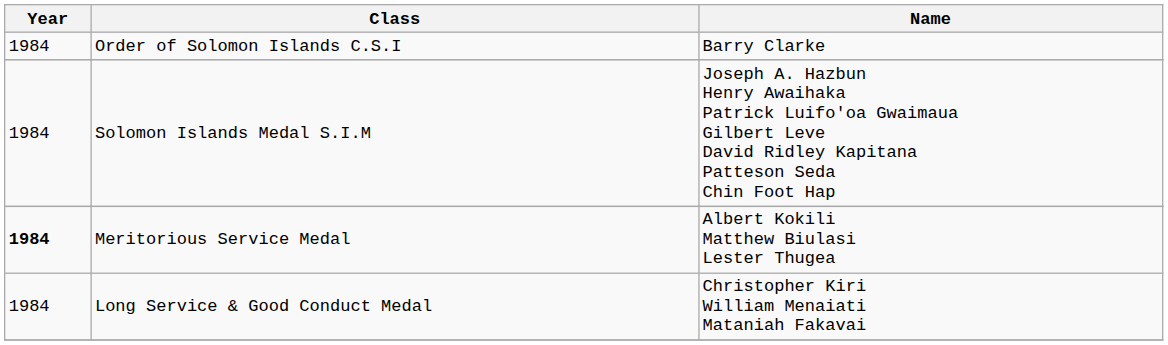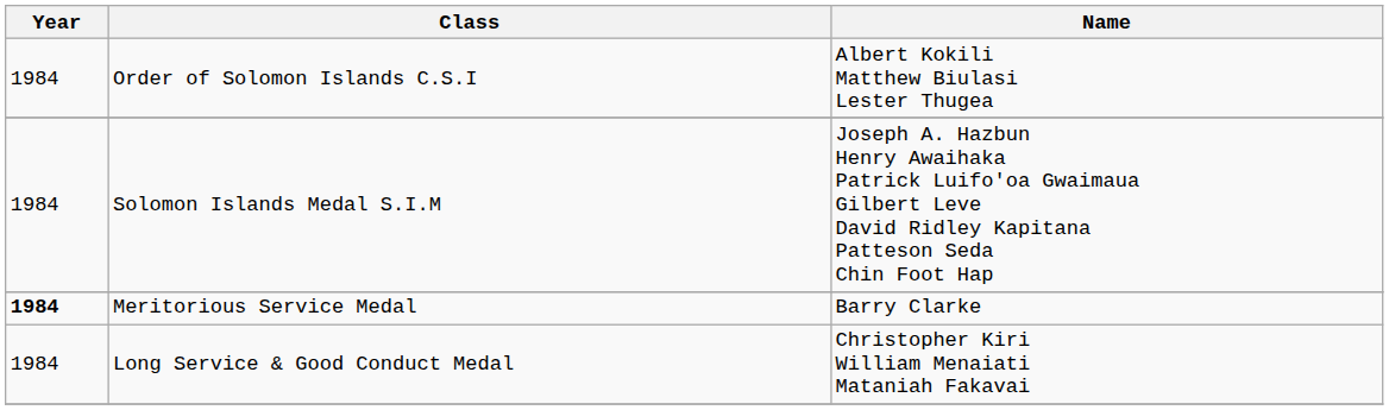Order of Solomon Islands C.S.I | Name: Barry Clarke -> Albert Kokili Matthew Biulasi Lester Thugea
Meritorious Service Medal | Name: Albert Kokili Matthew Biulasi Lester Thugea -> Barry Clarke
